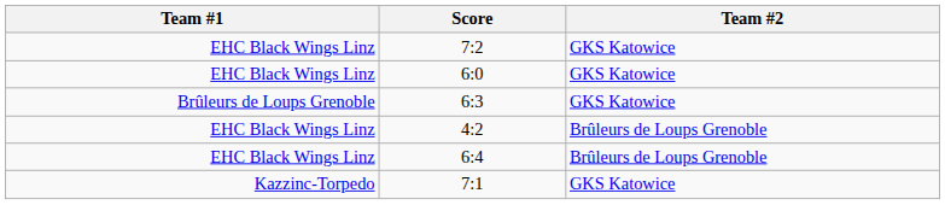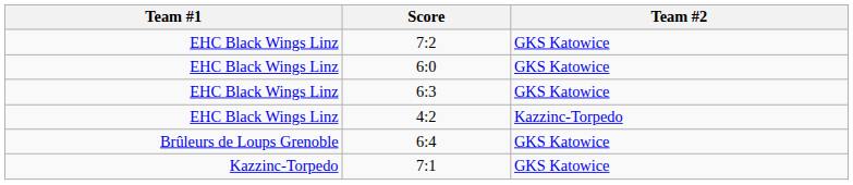6:3 | Team #1: Brûleurs de Loups Grenoble -> EHC Black Wings Linz
4:2 | Team #2: Brûleurs de Loups Grenoble -> Kazzinc-Torpedo
6:4 | Team #1: EHC Black Wings Linz -> Brûleurs de Loups Grenoble
6:4 | Team #2: Brûleurs de Loups Grenoble -> GKS Katowice
